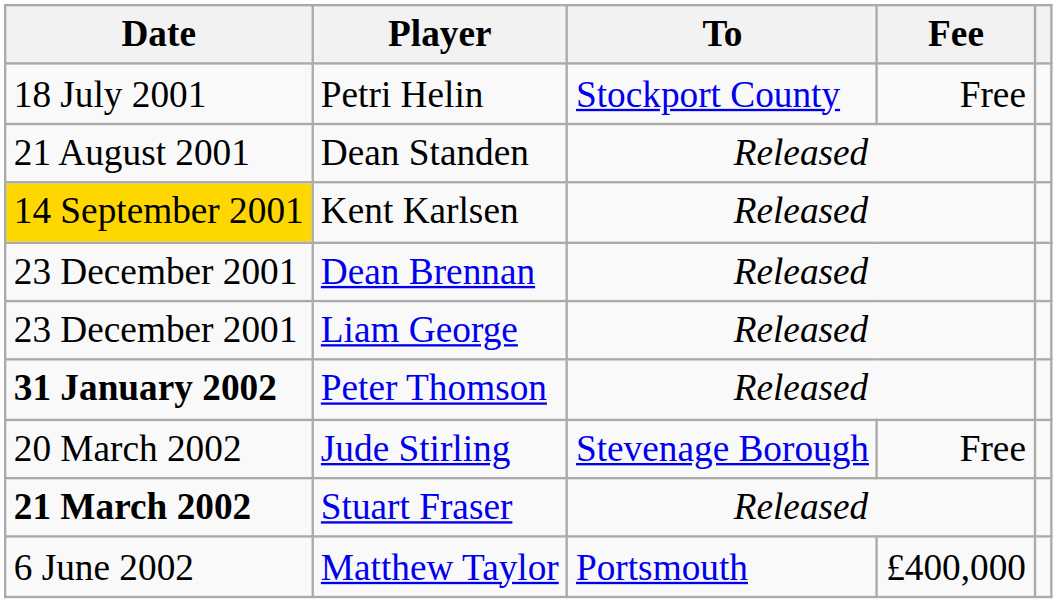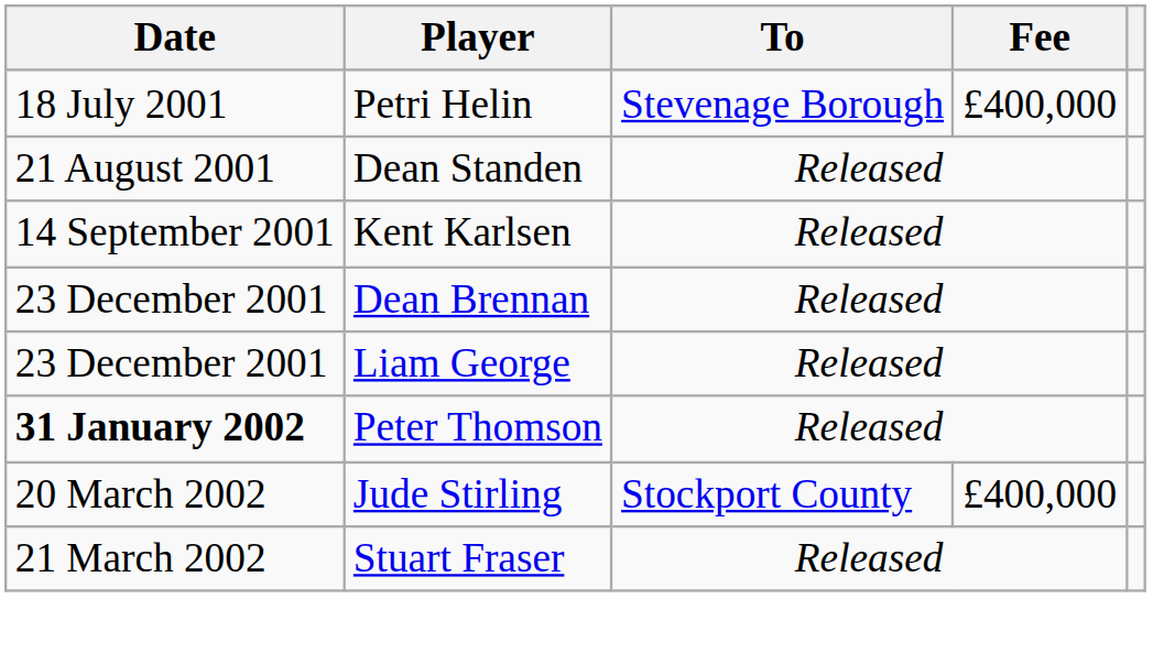Petri Helin | To: Stockport County -> Stevenage Borough
Petri Helin | Fee: Free -> £400,000
Kent Karlsen | Date: gold background -> no background
Jude Stirling | To: Stevenage Borough -> Stockport County
Jude Stirling | Fee: Free -> £400,000
Stuart Fraser | Date: bold -> normal
- row: 6 June 2002 | Matthew Taylor | Portsmouth | £400,000
